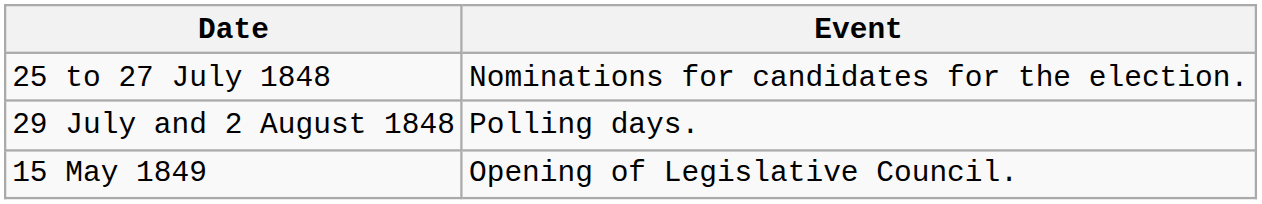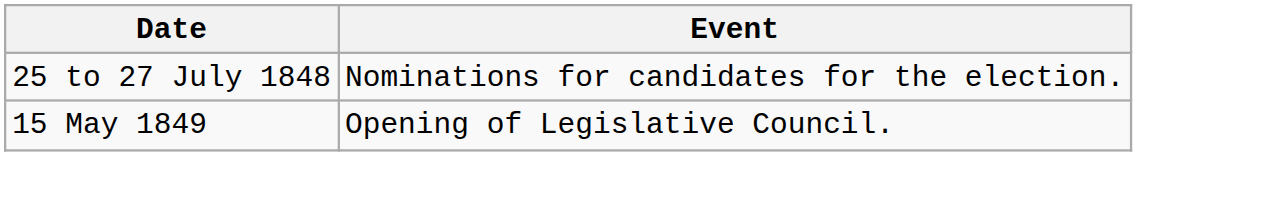- row: 29 July and 2 August 1848 | Polling days.
